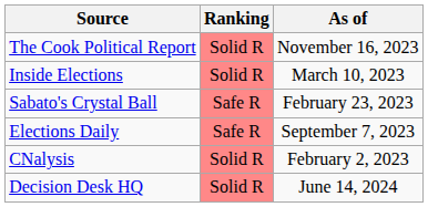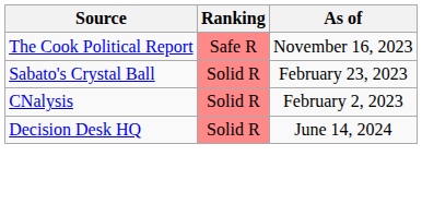The Cook Political Report | Ranking: Solid R -> Safe R
- row: Inside Elections | Solid R | March 10, 2023
Sabato's Crystal Ball | Ranking: Safe R -> Solid R
- row: Elections Daily | Safe R | September 7, 2023
